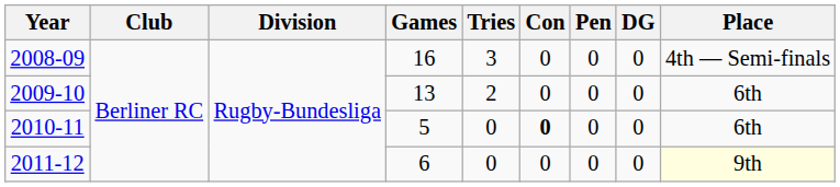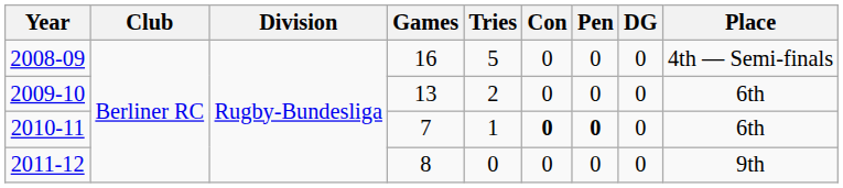2008-09 | Tries: 3 -> 5
2010-11 | Games: 5 -> 7
2010-11 | Tries: 0 -> 1
2010-11 | Pen: normal -> bold
2011-12 | Games: 6 -> 8
2011-12 | Place: lightyellow background -> no background
